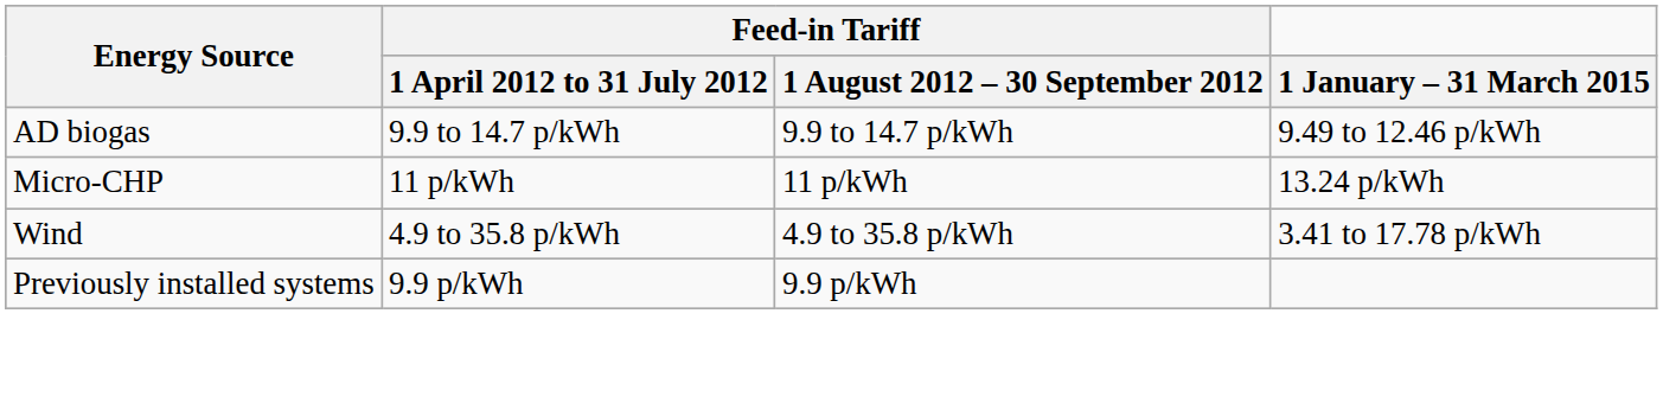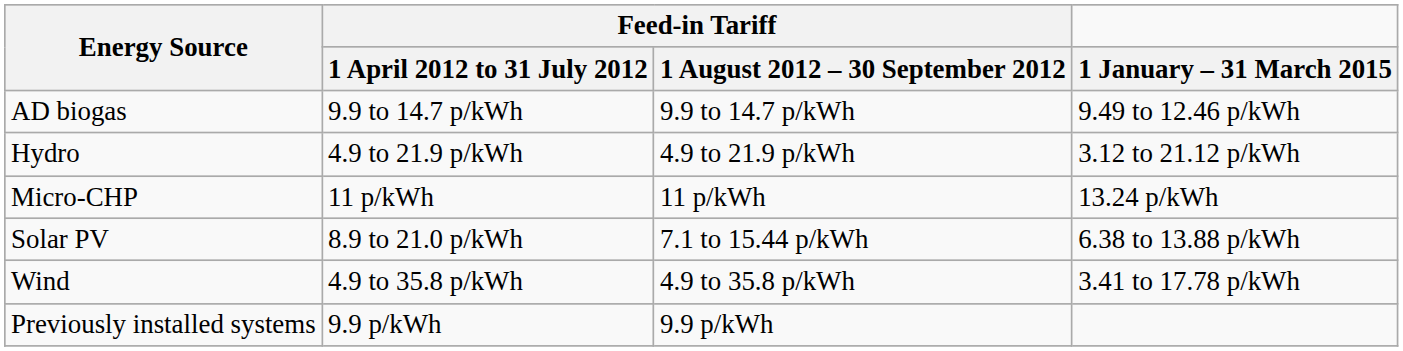+ row: Hydro | 4.9 to 21.9 p/kWh | 4.9 to 21.9 p/kWh | 3.12 to 21.12 p/kWh
+ row: Solar PV | 8.9 to 21.0 p/kWh | 7.1 to 15.44 p/kWh | 6.38 to 13.88 p/kWh
